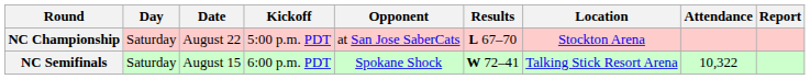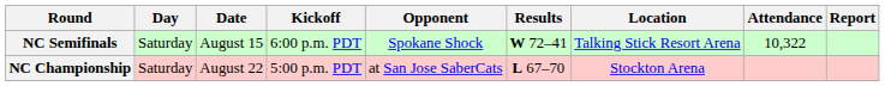rows swapped: NC Semifinals <-> NC Championship
